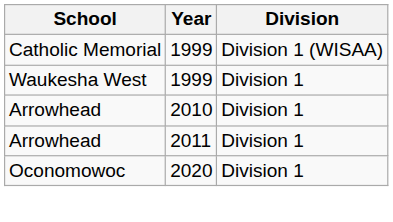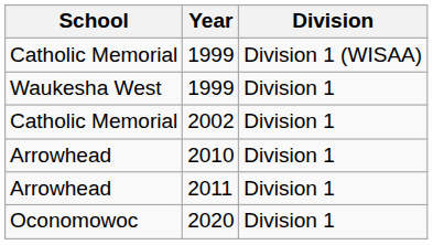+ row: Catholic Memorial | 2002 | Division 1
